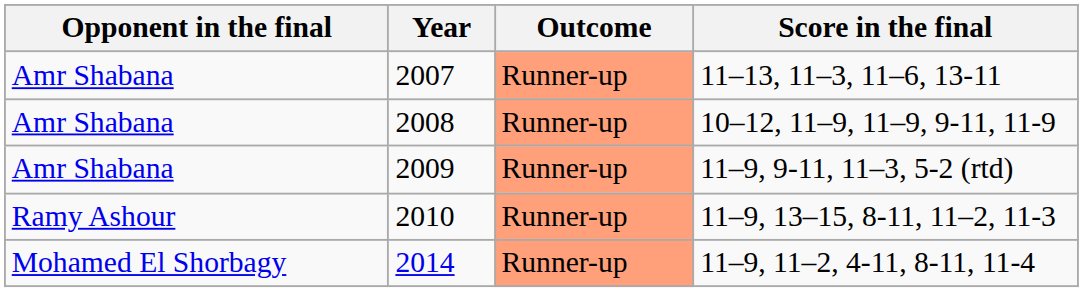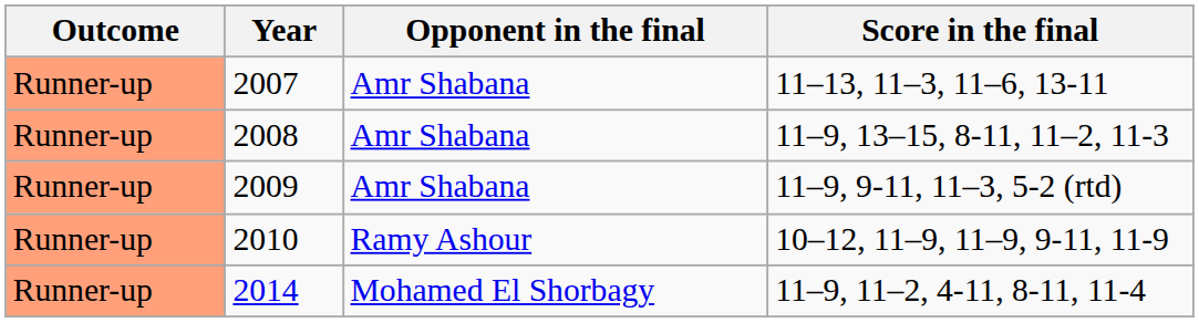columns swapped: Outcome <-> Opponent in the final
2008 | Score in the final: 10–12, 11–9, 11–9, 9-11, 11-9 -> 11–9, 13–15, 8-11, 11–2, 11-3
2010 | Score in the final: 11–9, 13–15, 8-11, 11–2, 11-3 -> 10–12, 11–9, 11–9, 9-11, 11-9
